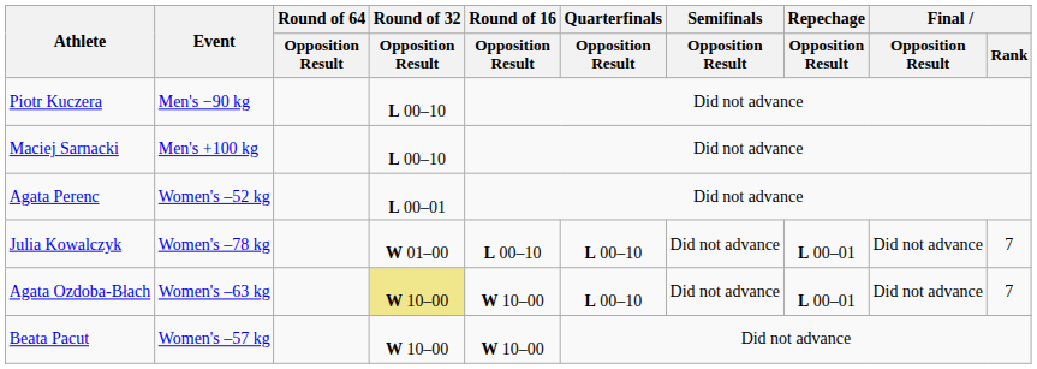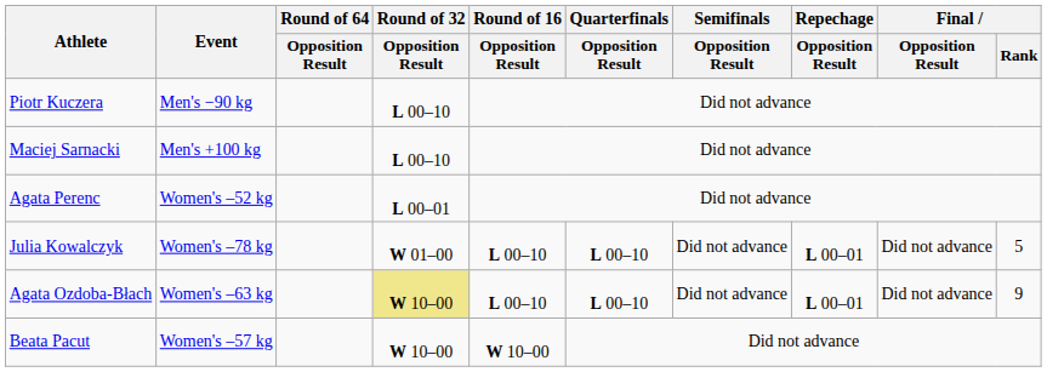Julia Kowalczyk | Final / Rank: 7 -> 5
Agata Ozdoba-Błach | Round of 16 / Opposition Result: W 10–00 -> L 00–10
Agata Ozdoba-Błach | Final / Rank: 7 -> 9
